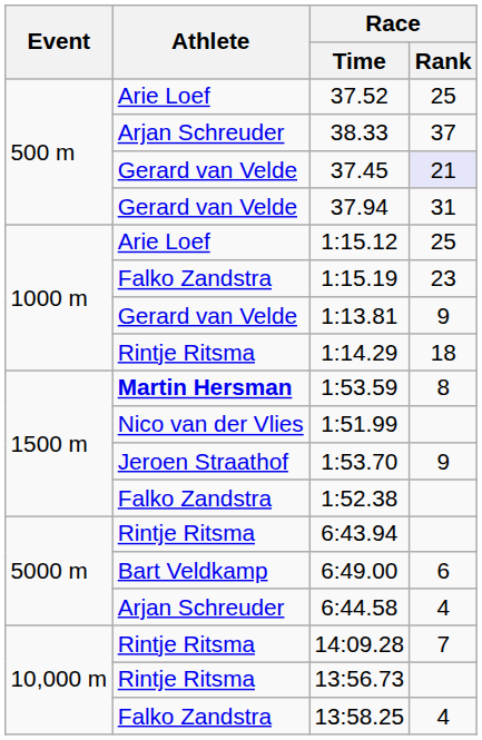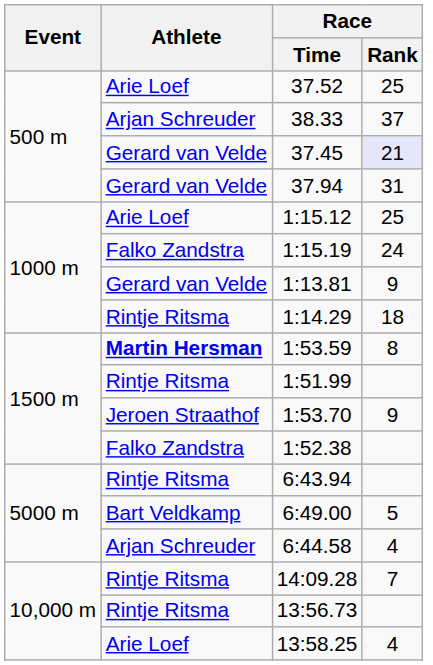1:15.19 | Race / Rank: 23 -> 24
1:51.99 | Athlete: Nico van der Vlies -> Rintje Ritsma
6:49.00 | Race / Rank: 6 -> 5
13:58.25 | Athlete: Falko Zandstra -> Arie Loef
